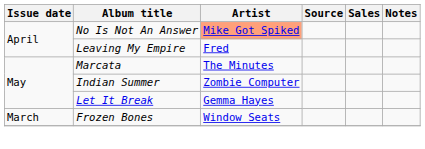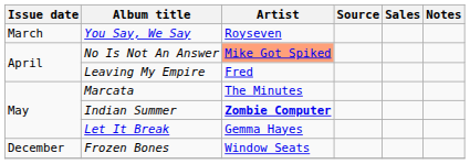+ row: March | You Say, We Say | Royseven
Indian Summer | Artist: normal -> bold
Frozen Bones | Issue date: March -> December
